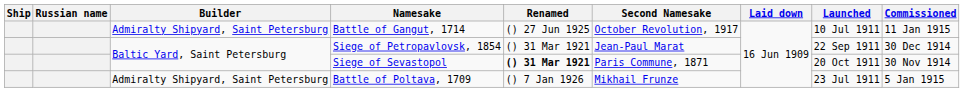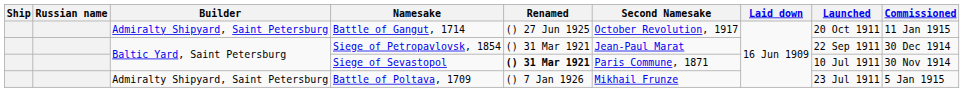Battle of Gangut, 1714 | Launched: 10 Jul 1911 -> 20 Oct 1911
Siege of Sevastopol | Launched: 20 Oct 1911 -> 10 Jul 1911
